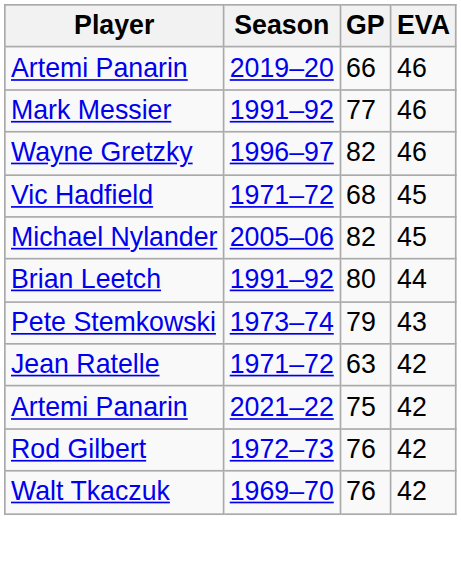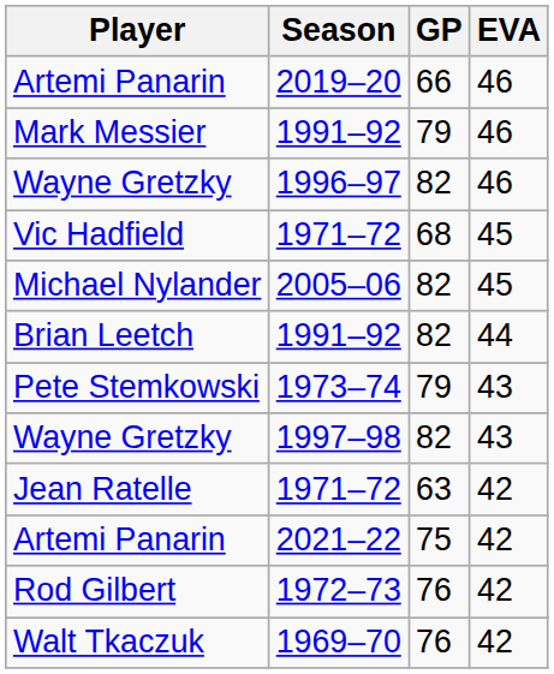Mark Messier | GP: 77 -> 79
Brian Leetch | GP: 80 -> 82
+ row: Wayne Gretzky | 1997–98 | 82 | 43
